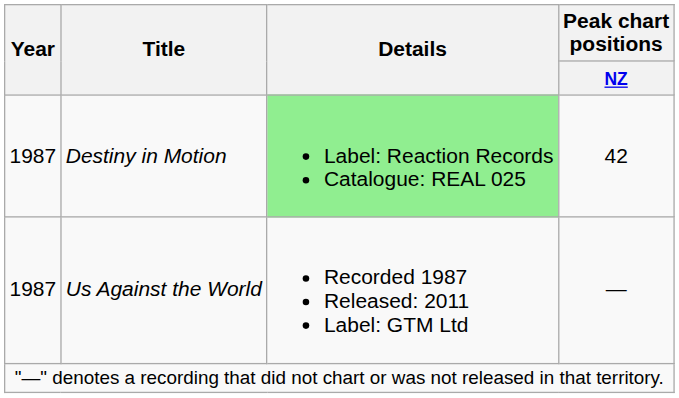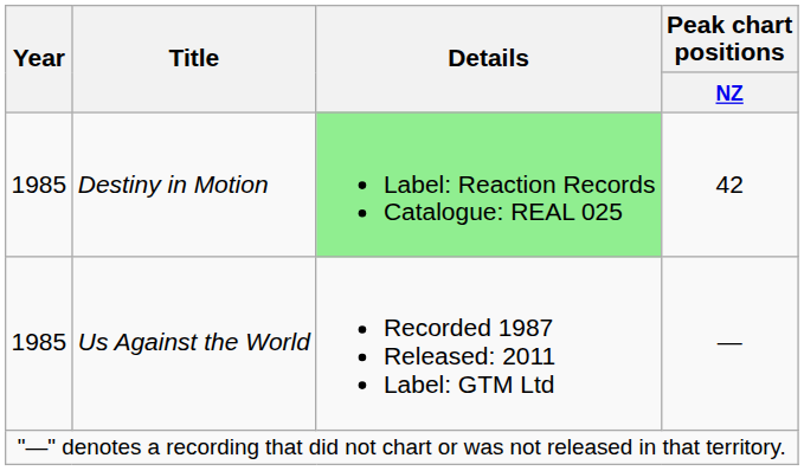Destiny in Motion | Year: 1987 -> 1985
Us Against the World | Year: 1987 -> 1985
